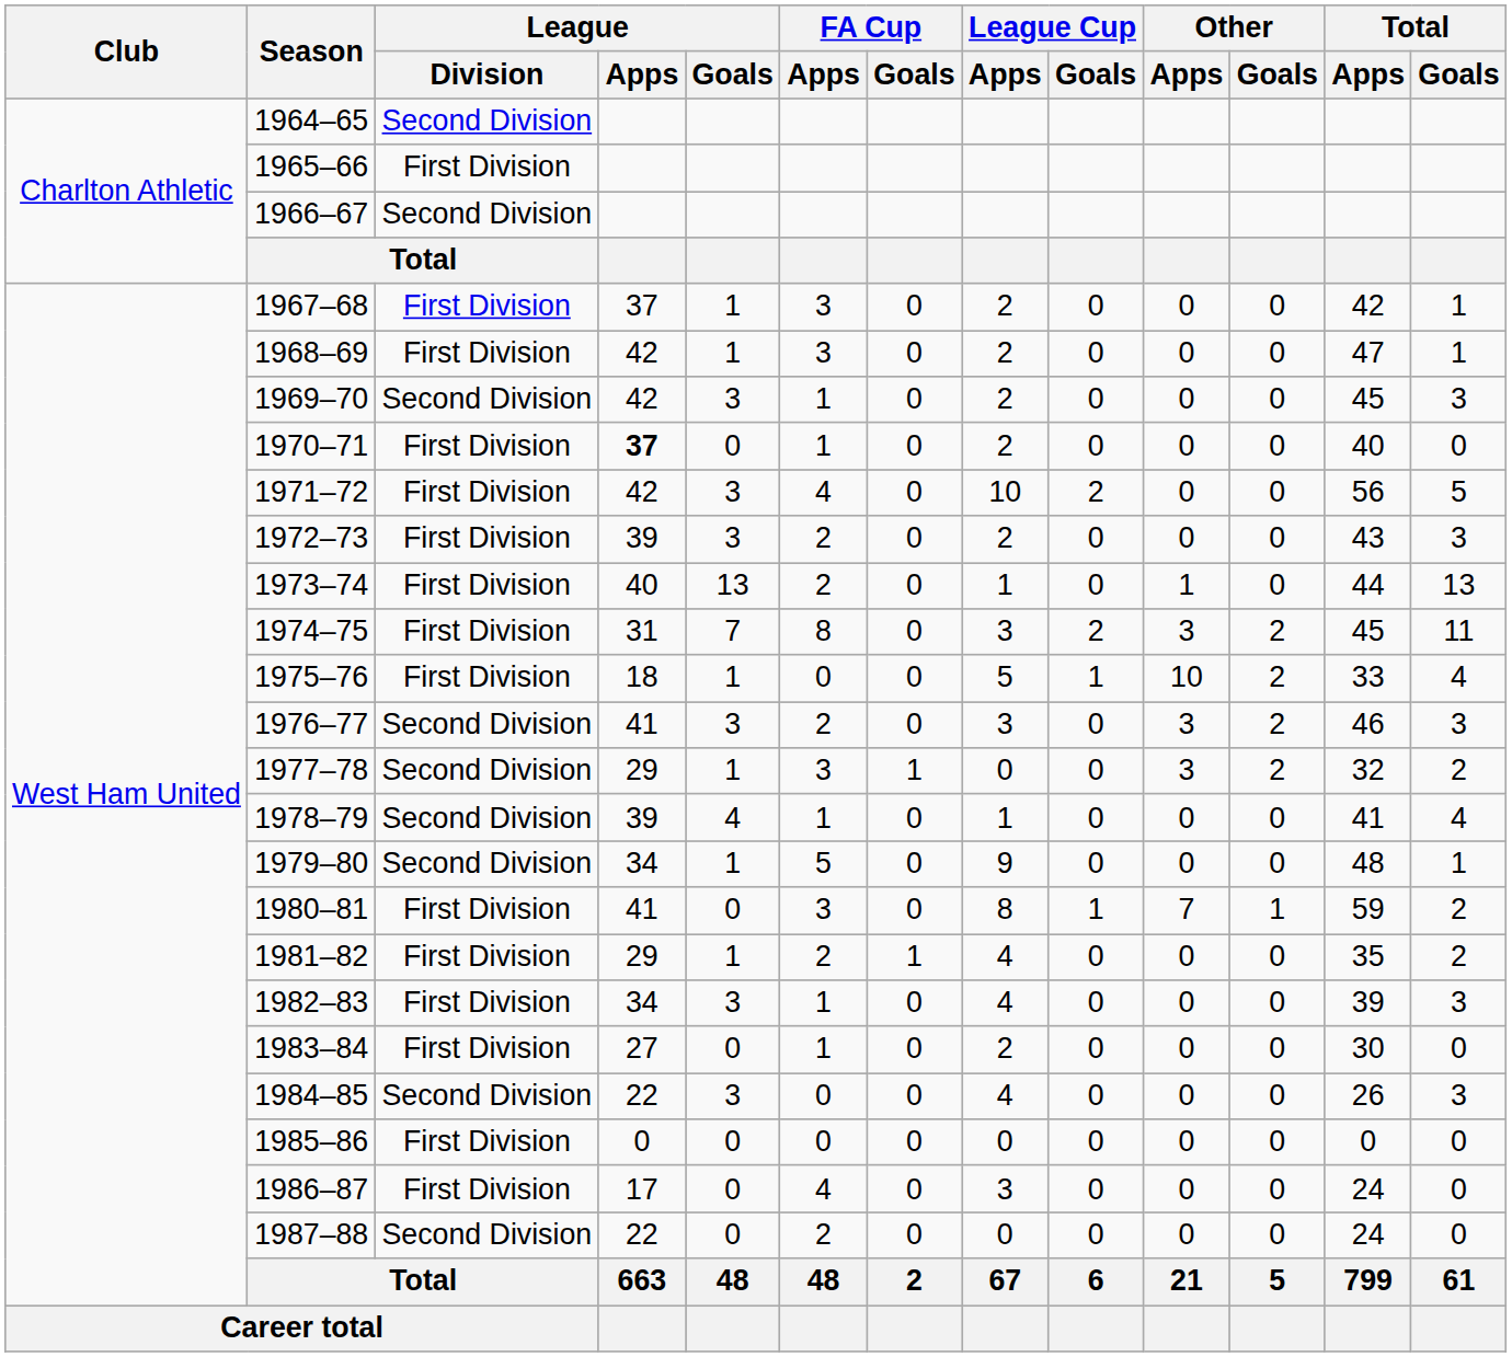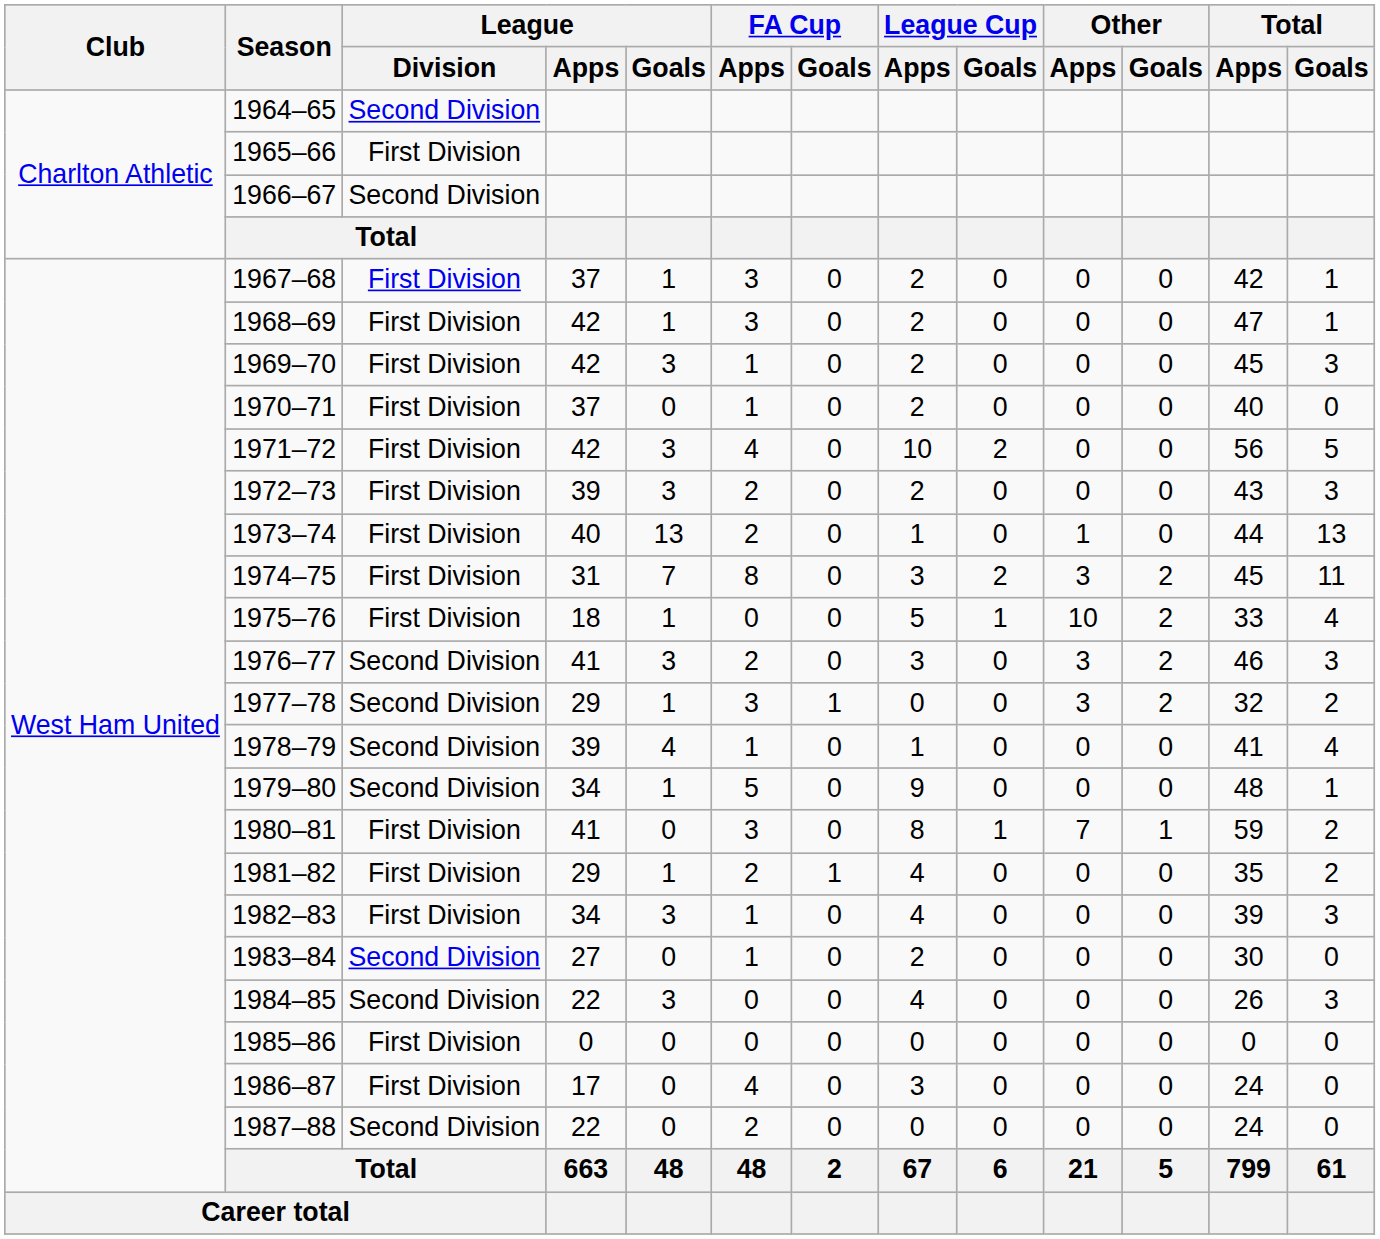1969–70 | League / Division: Second Division -> First Division
1970–71 | League / Apps: bold -> normal
1983–84 | League / Division: First Division -> Second Division
